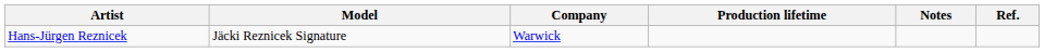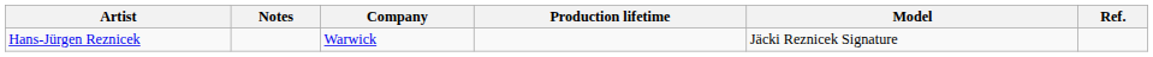columns swapped: Model <-> Notes
